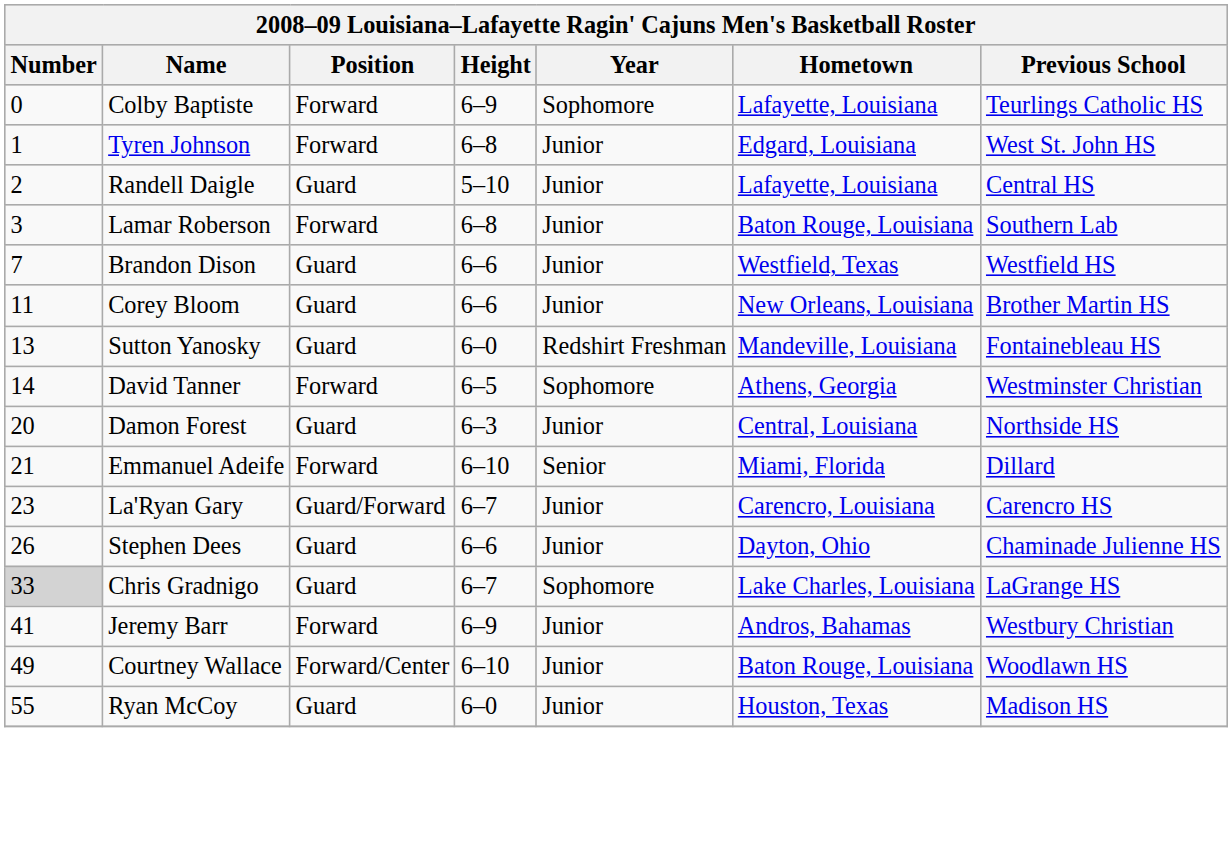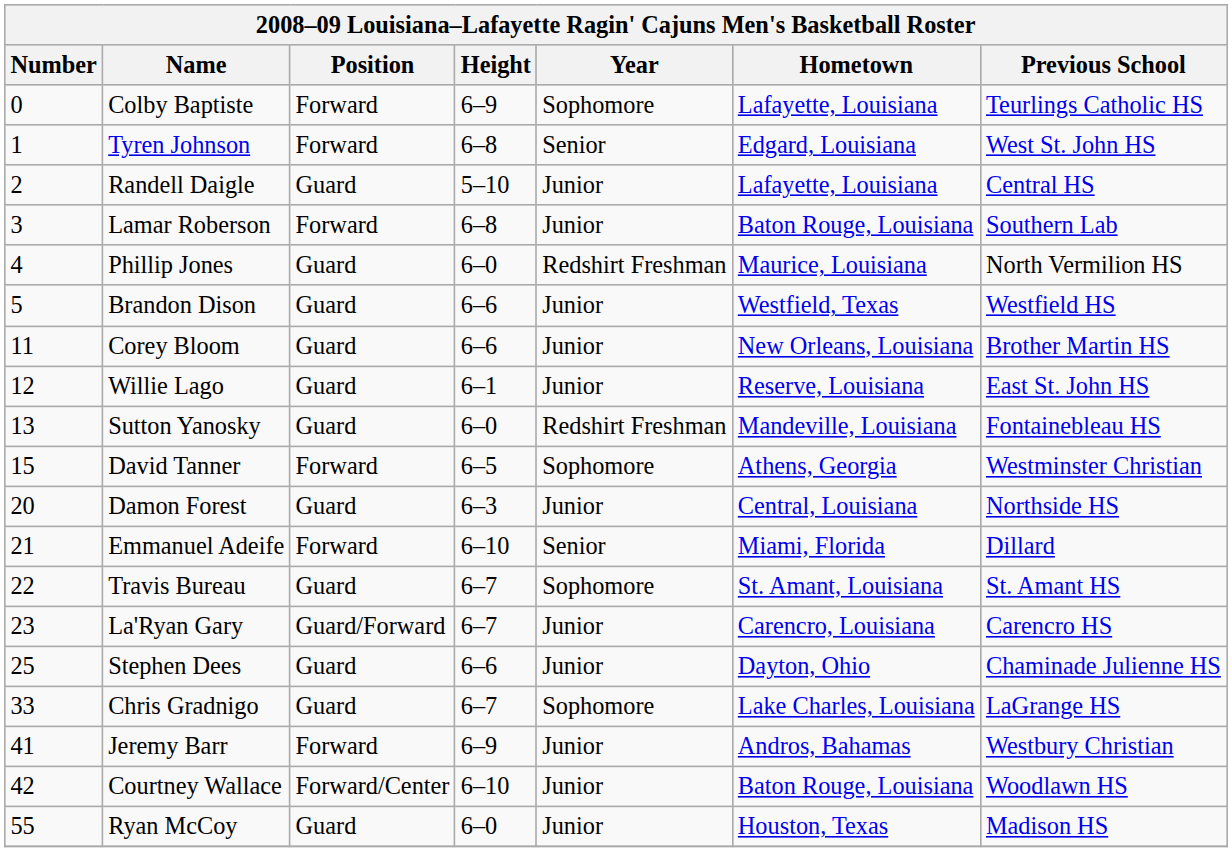Tyren Johnson | Year: Junior -> Senior
+ row: 4 | Phillip Jones | Guard | 6–0 | Redshirt Freshman | Maurice, Louisiana | North Vermilion HS
Brandon Dison | Number: 7 -> 5
+ row: 12 | Willie Lago | Guard | 6–1 | Junior | Reserve, Louisiana | East St. John HS
David Tanner | Number: 14 -> 15
+ row: 22 | Travis Bureau | Guard | 6–7 | Sophomore | St. Amant, Louisiana | St. Amant HS
Stephen Dees | Number: 26 -> 25
Chris Gradnigo | Number: lightgrey background -> no background
Courtney Wallace | Number: 49 -> 42
